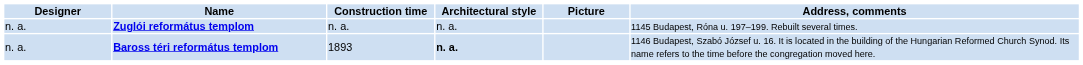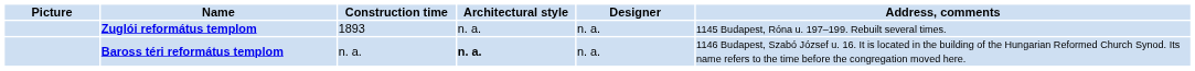columns swapped: Picture <-> Designer
Zuglói református templom | Construction time: n. a. -> 1893
Baross téri református templom | Construction time: 1893 -> n. a.
